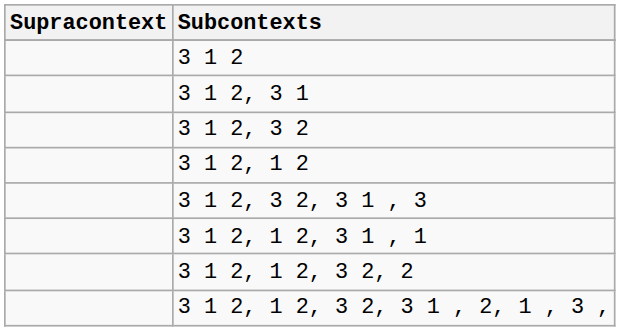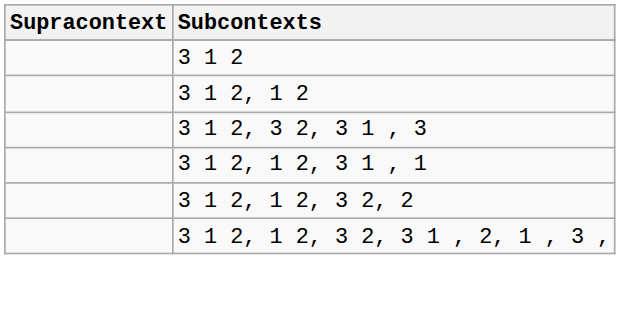- row: 3 1 2, 3 1
- row: 3 1 2, 3 2
